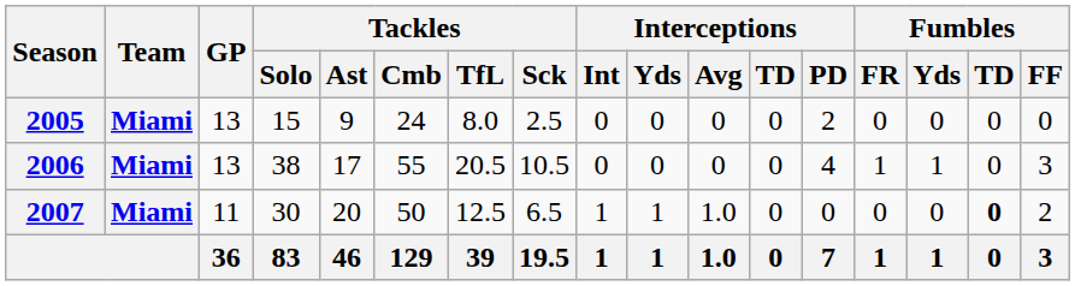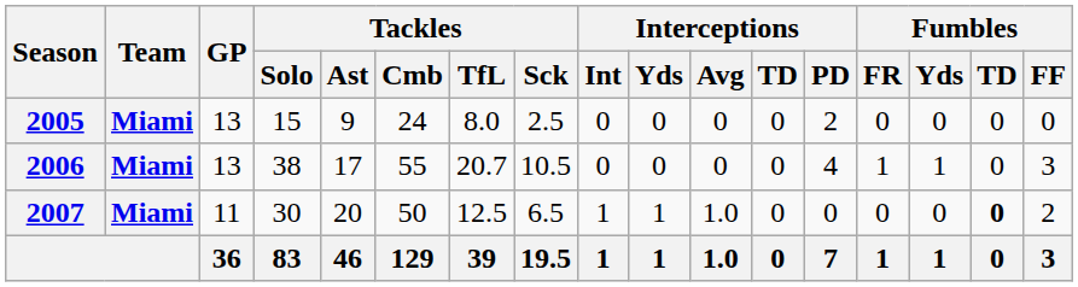2006 | Tackles / TfL: 20.5 -> 20.7
